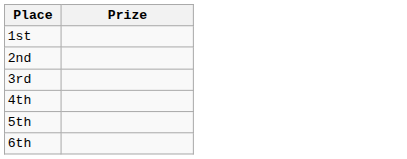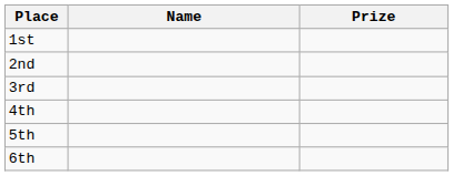+ column: Name
